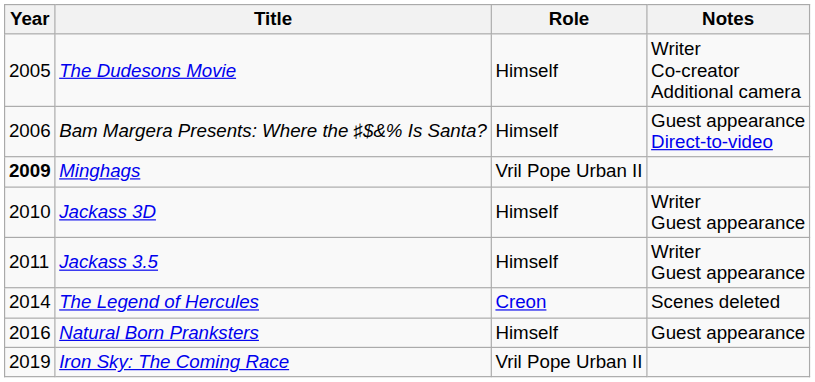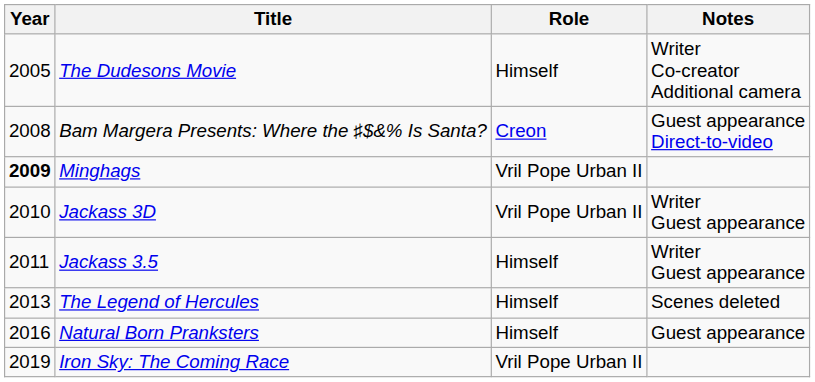Bam Margera Presents: Where the ♯$&% Is Santa? | Year: 2006 -> 2008
Bam Margera Presents: Where the ♯$&% Is Santa? | Role: Himself -> Creon
Jackass 3D | Role: Himself -> Vril Pope Urban II
The Legend of Hercules | Year: 2014 -> 2013
The Legend of Hercules | Role: Creon -> Himself
